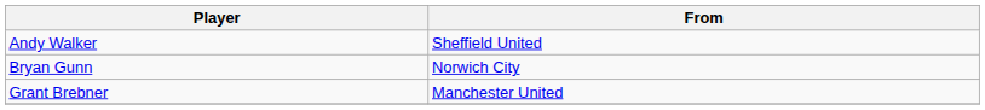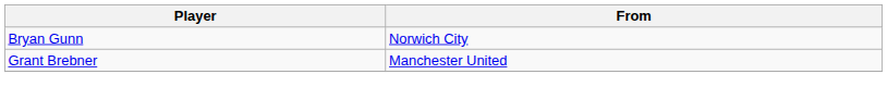- row: Andy Walker | Sheffield United
